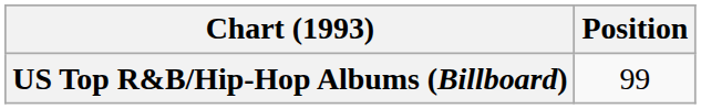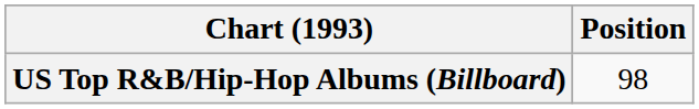US Top R&B/Hip-Hop Albums (Billboard) | Position: 99 -> 98
